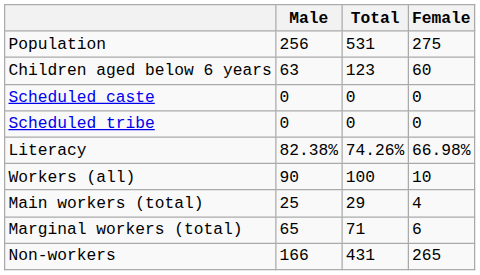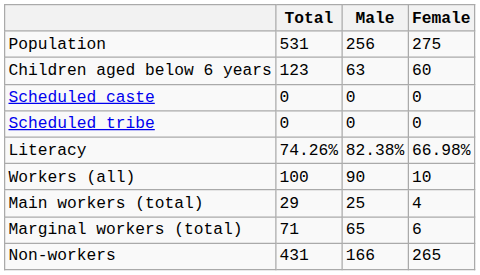columns swapped: Total <-> Male
